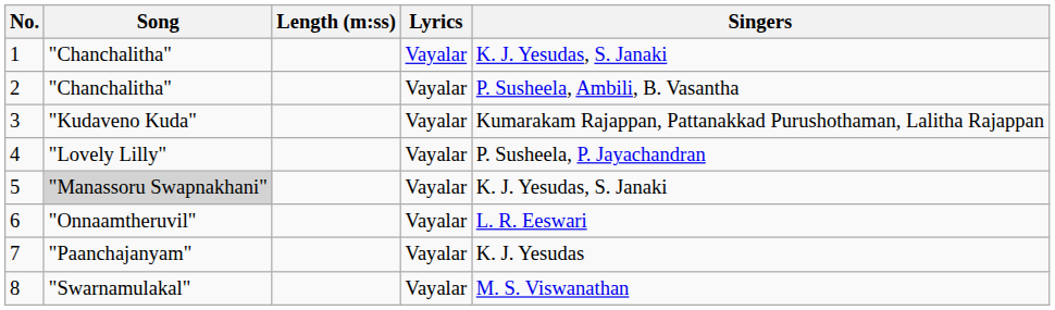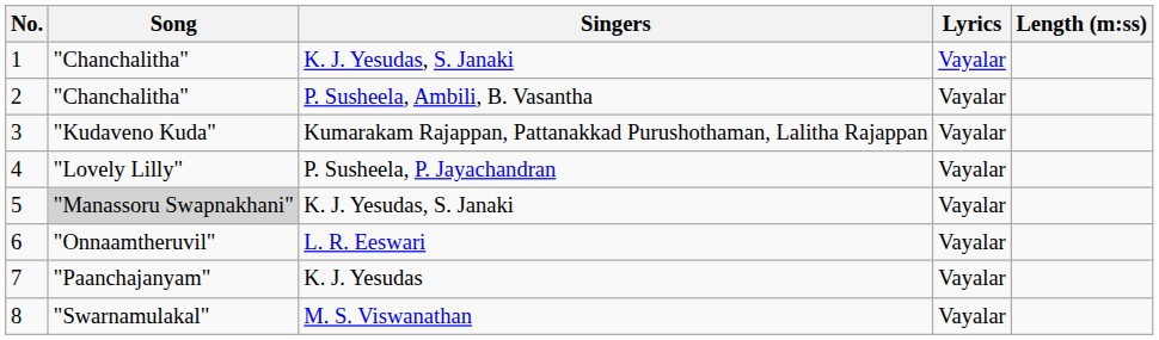columns swapped: Singers <-> Length (m:ss)
